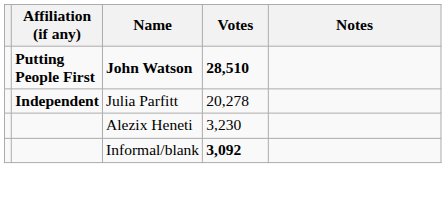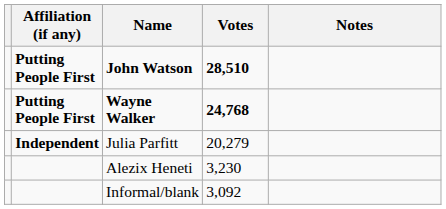+ row: Putting People First | Wayne Walker | 24,768
Julia Parfitt | Votes: 20,278 -> 20,279
Informal/blank | Votes: bold -> normal
